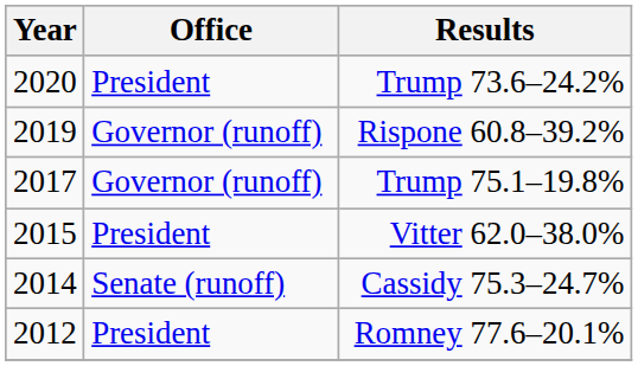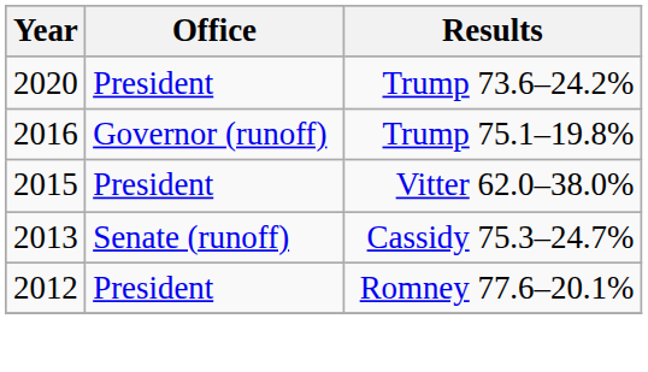- row: 2019 | Governor (runoff) | Rispone 60.8–39.2%
Trump 75.1–19.8% | Year: 2017 -> 2016
Cassidy 75.3–24.7% | Year: 2014 -> 2013
